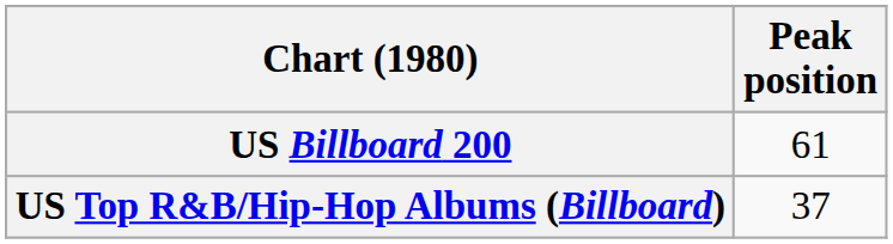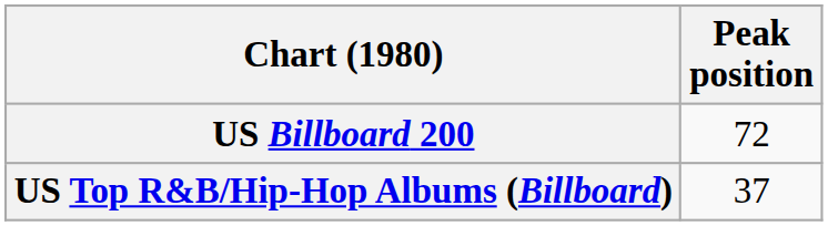US Billboard 200 | Peak position: 61 -> 72
